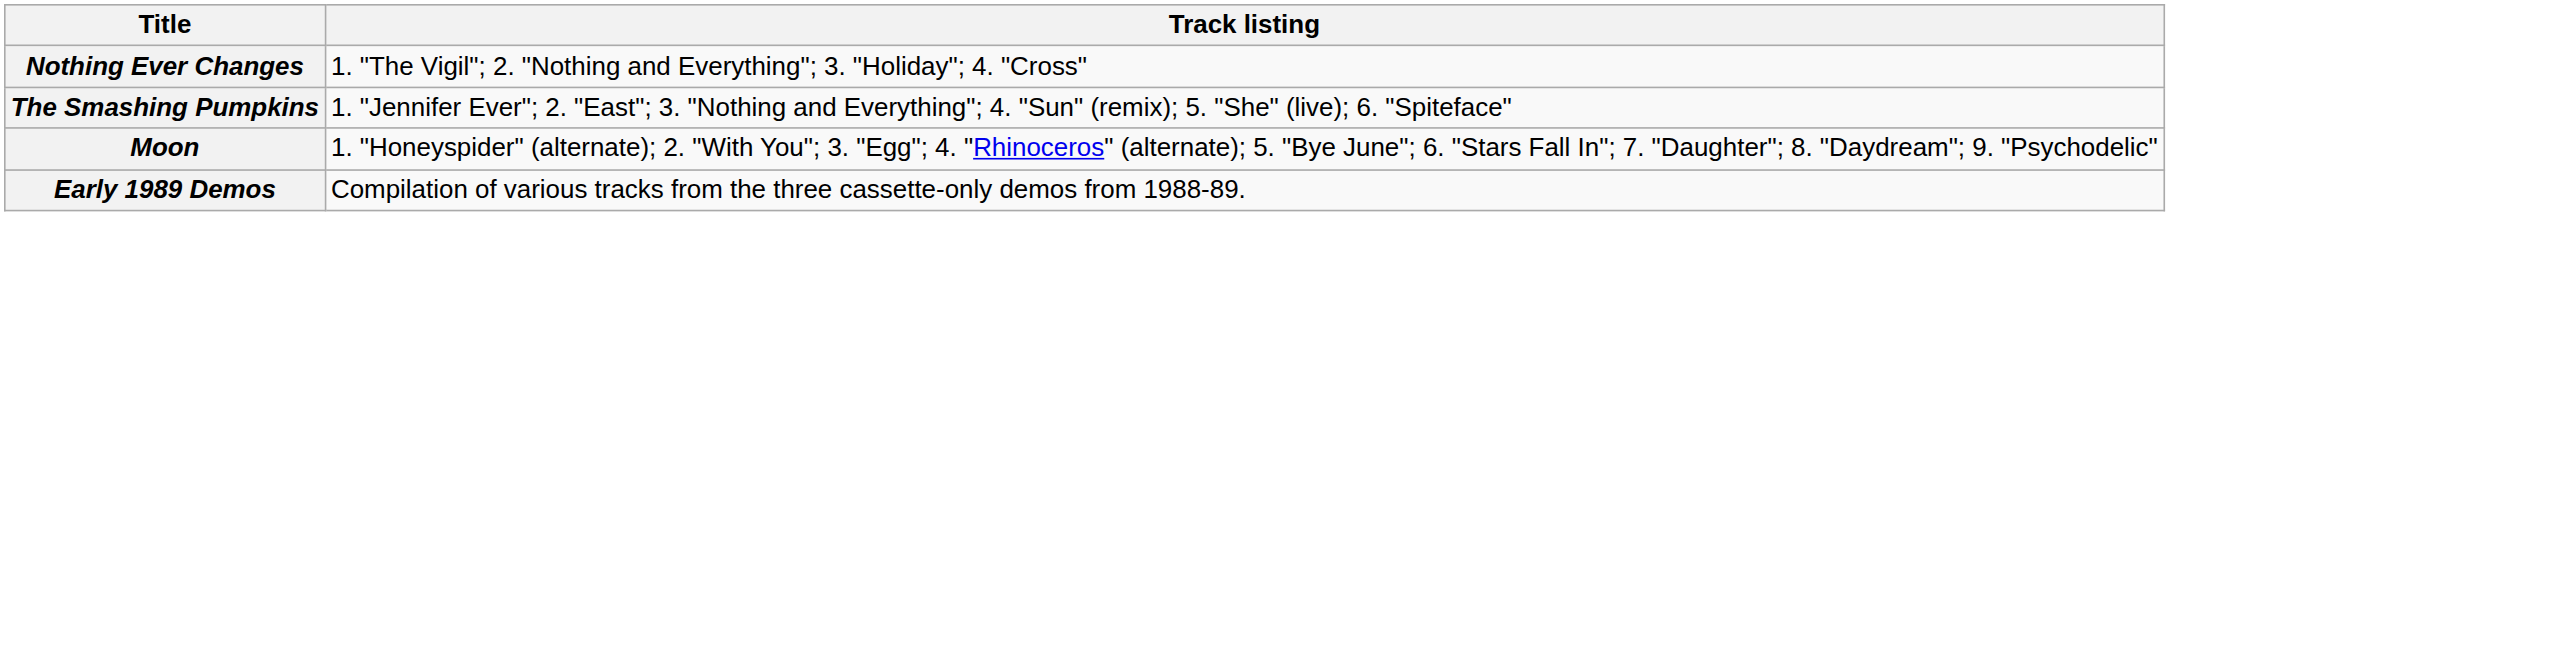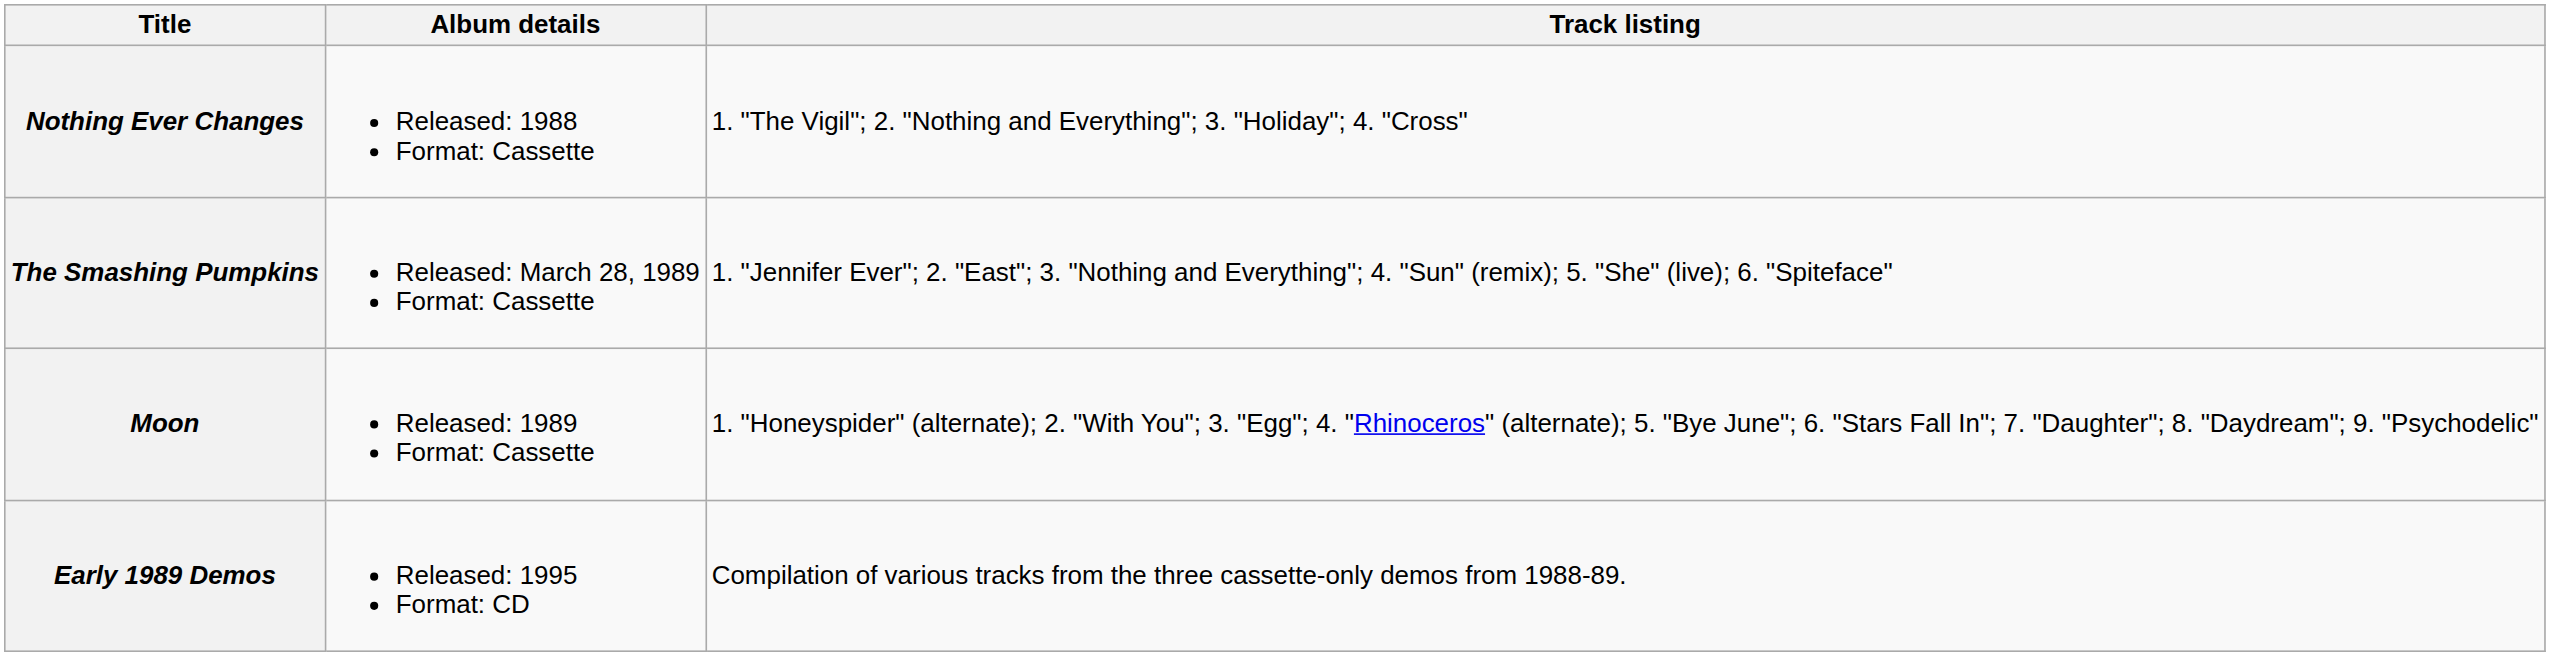+ column: Album details | Released: 1988 Format: Cassette | Released: March 28, 1989 Format: Cassette | Released: 1989 Format: Cassette | Released: 1995 Format: CD
